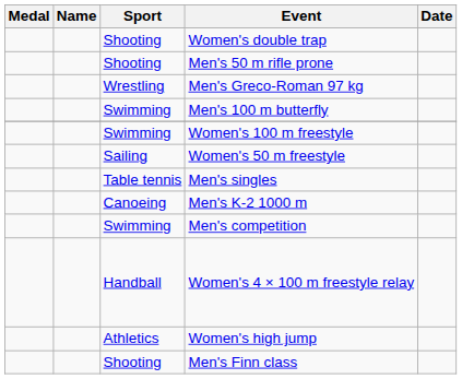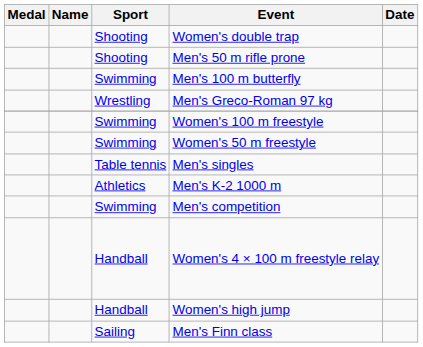rows swapped: Men's 100 m butterfly <-> Men's Greco-Roman 97 kg
Women's 50 m freestyle | Sport: Sailing -> Swimming
Men's K-2 1000 m | Sport: Canoeing -> Athletics
Women's high jump | Sport: Athletics -> Handball
Men's Finn class | Sport: Shooting -> Sailing
